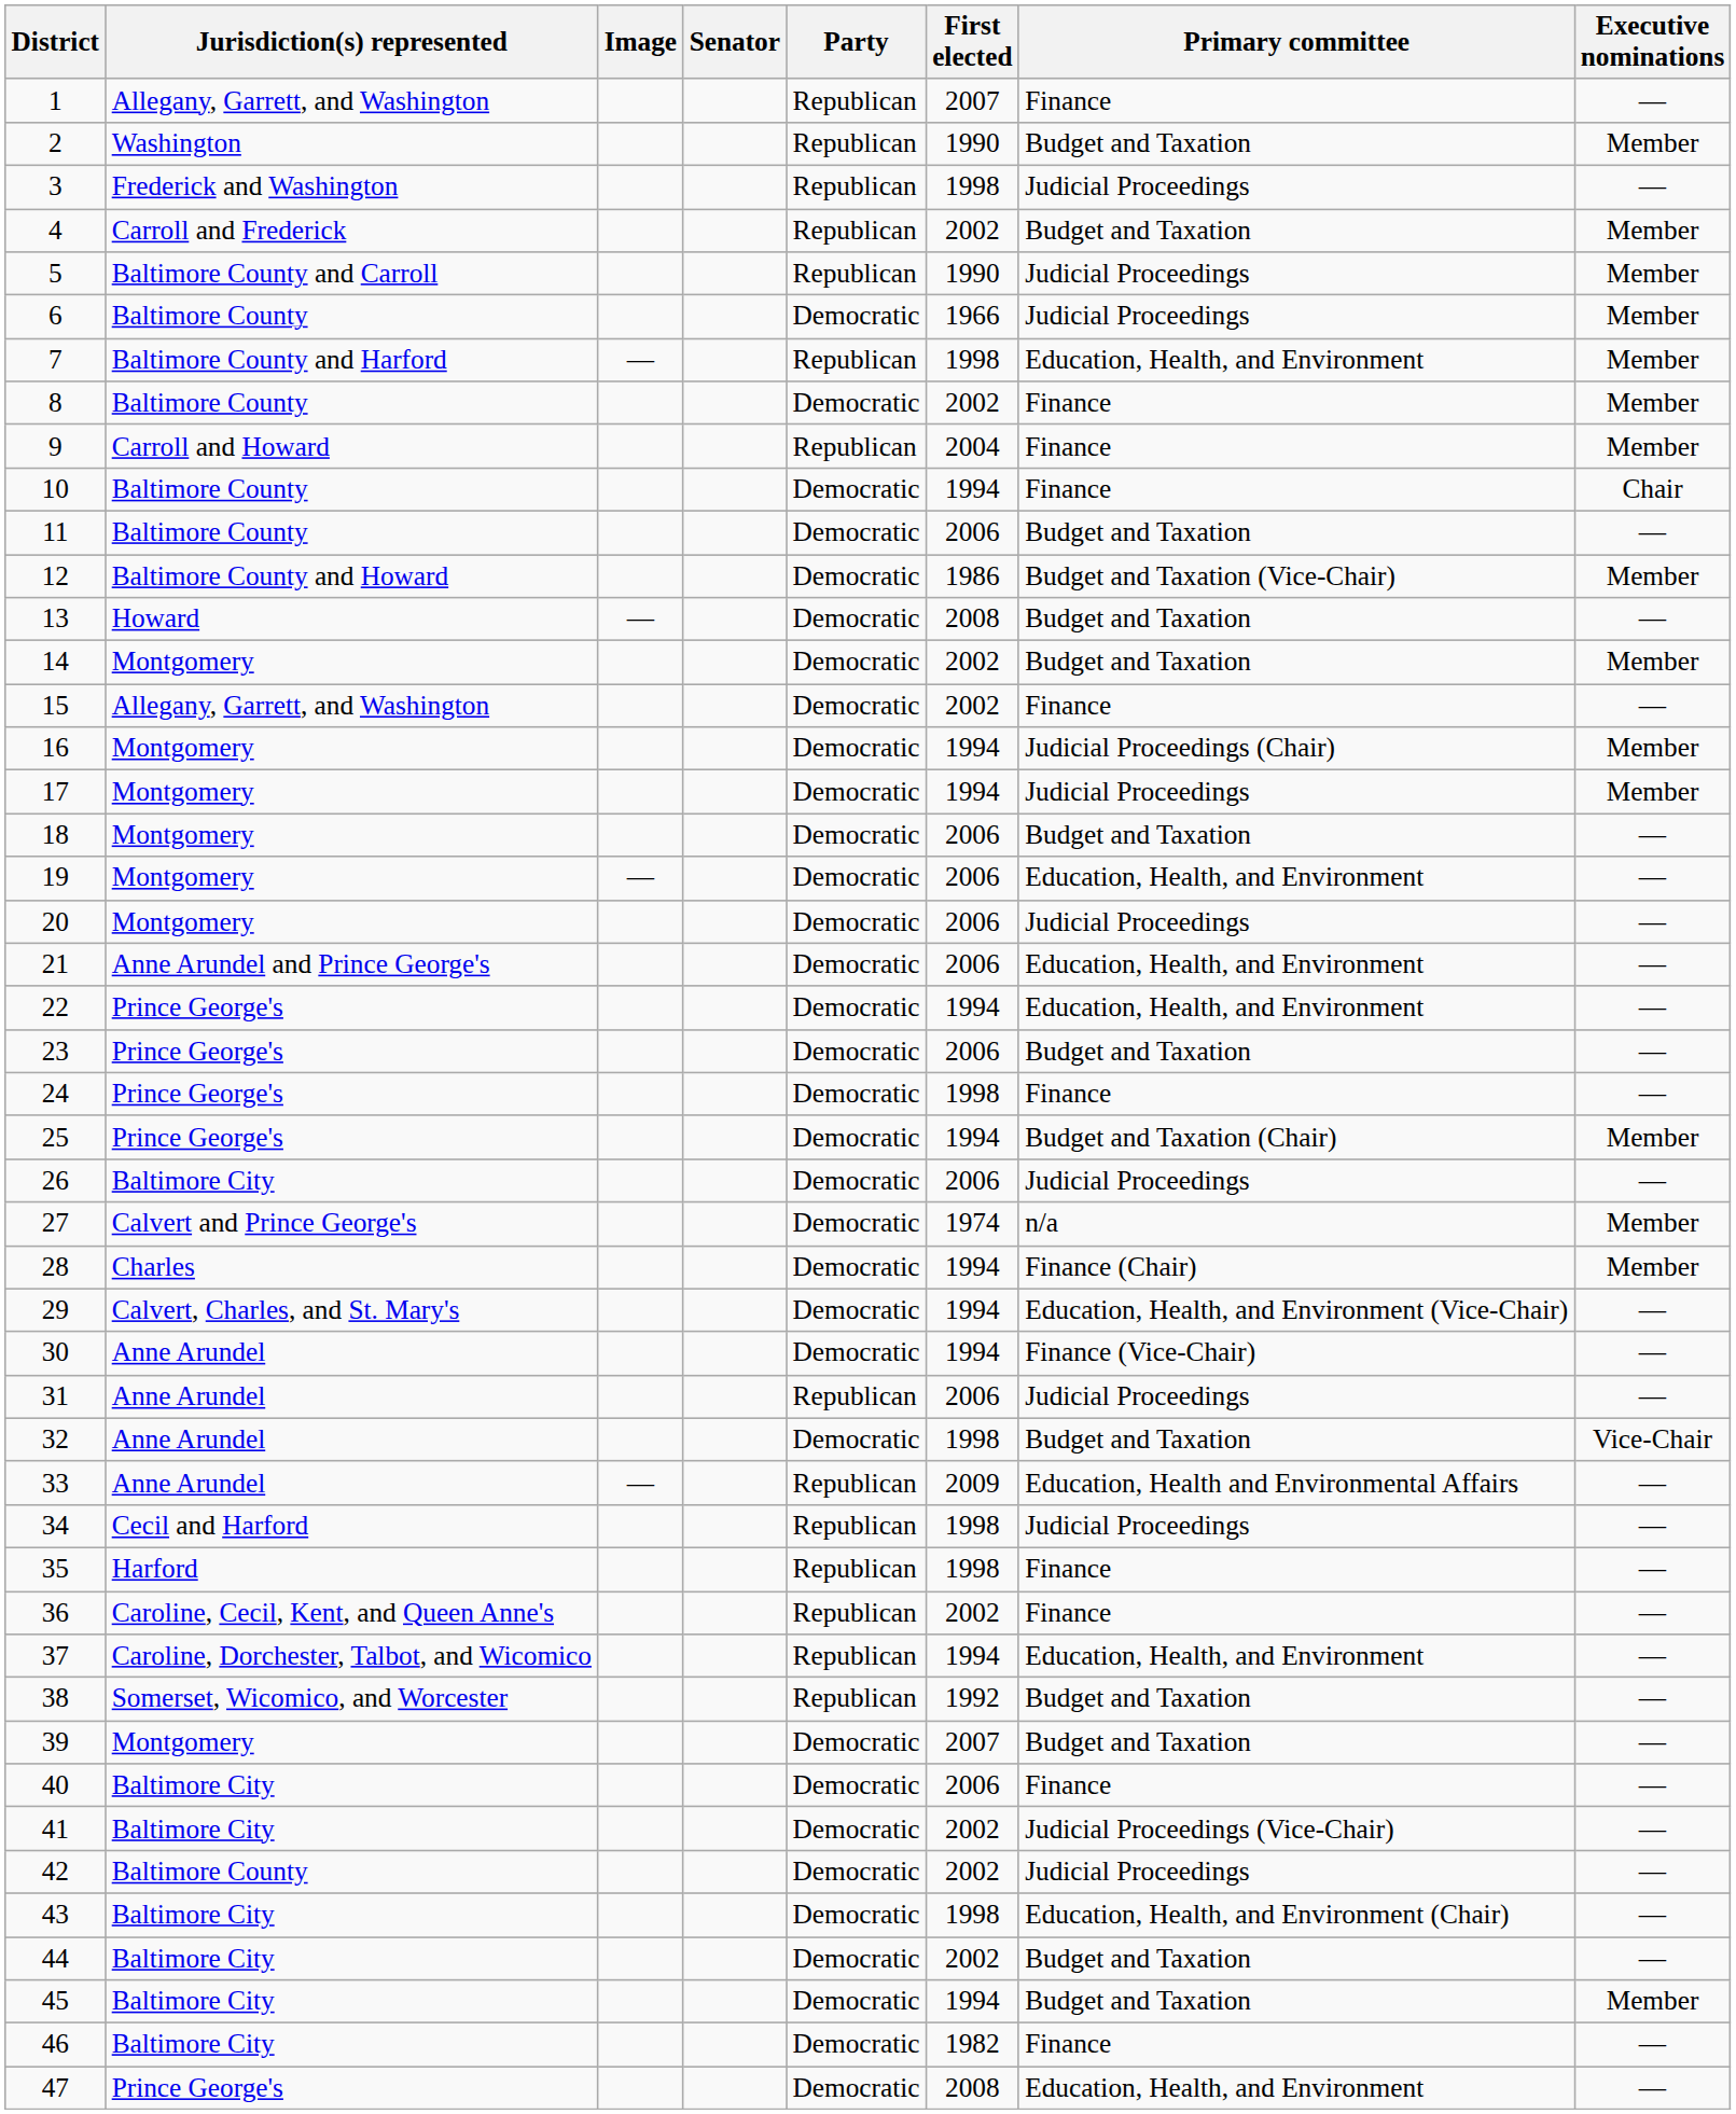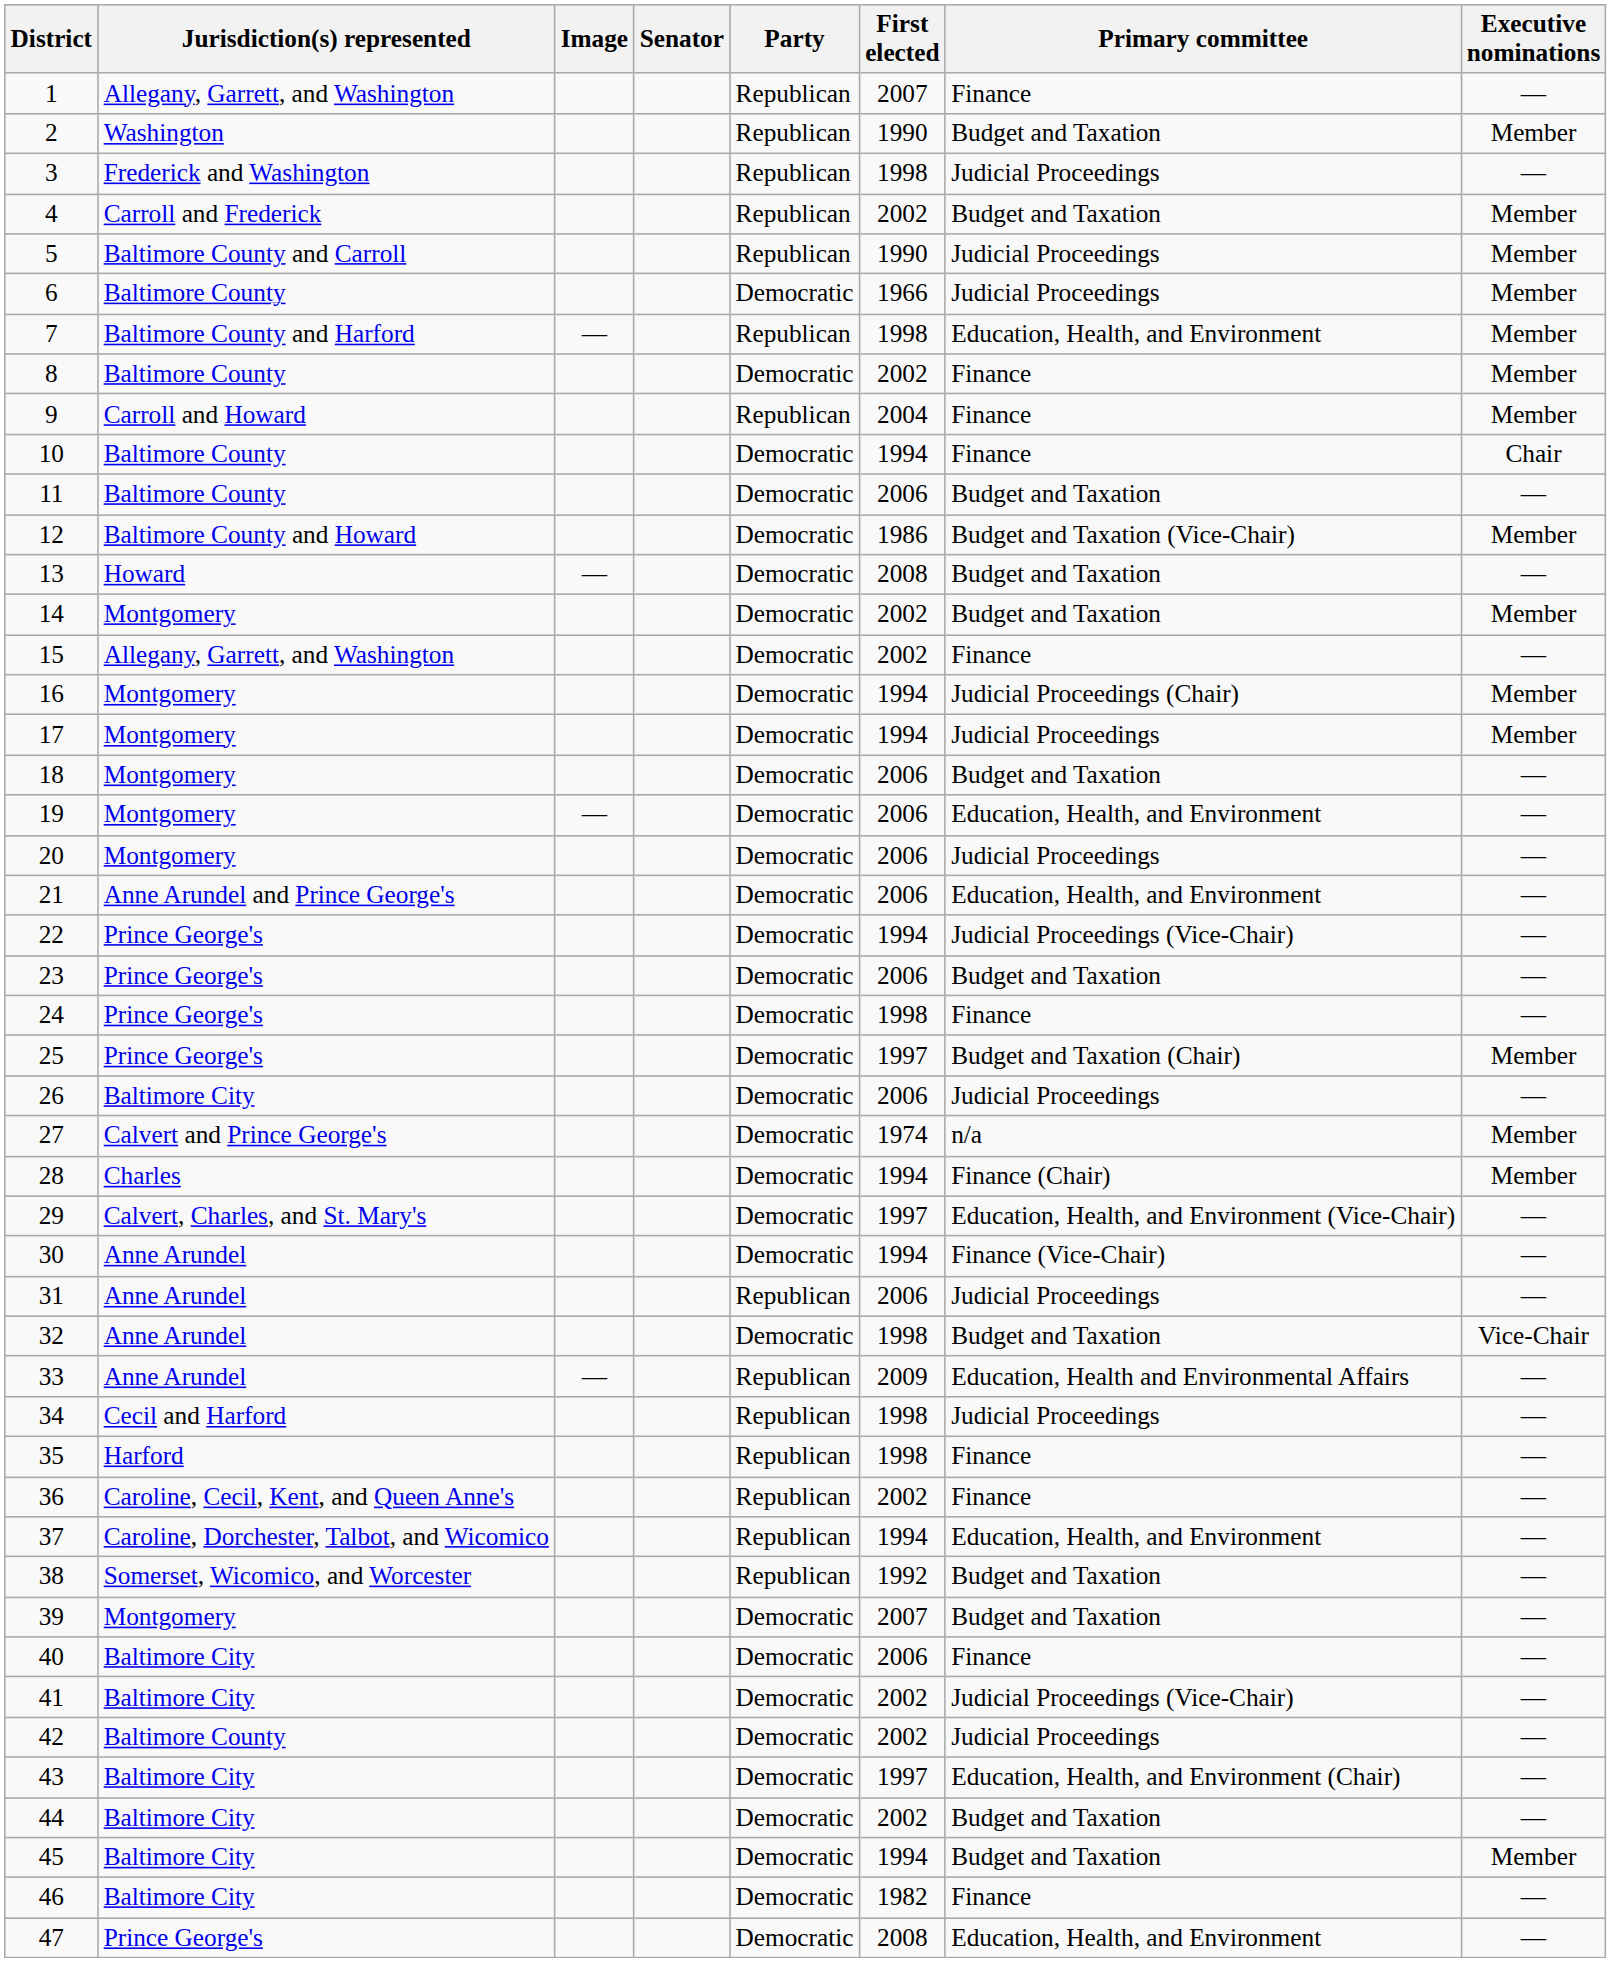22 | Primary committee: Education, Health, and Environment -> Judicial Proceedings (Vice-Chair)
25 | First elected: 1994 -> 1997
29 | First elected: 1994 -> 1997
43 | First elected: 1998 -> 1997
